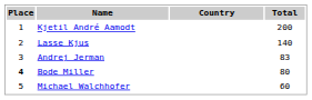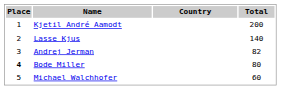Andrej Jerman | Total: 83 -> 82
